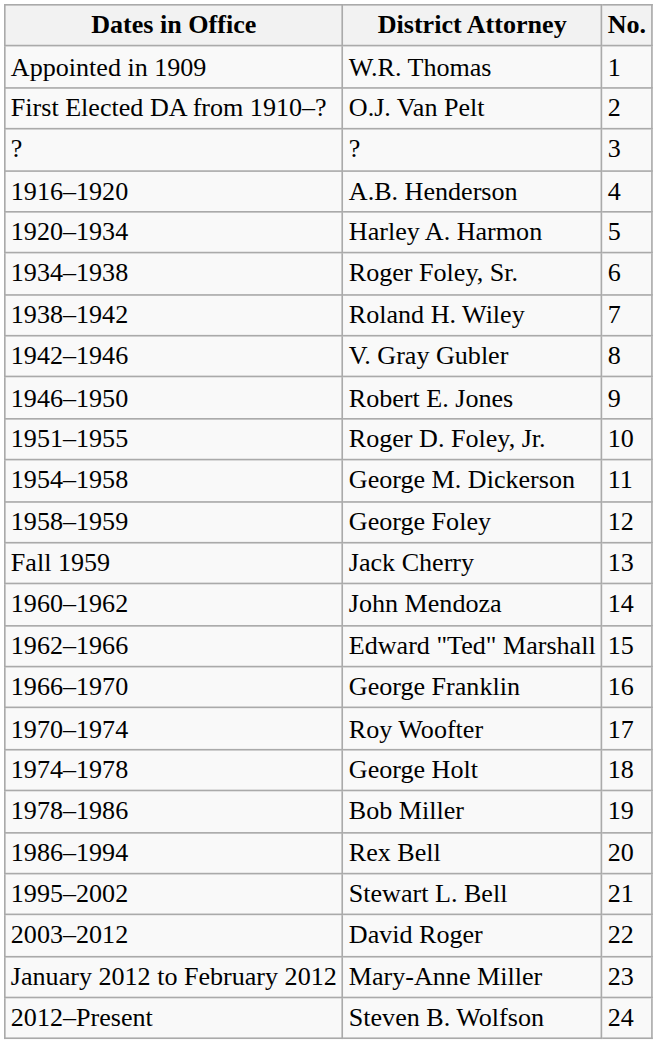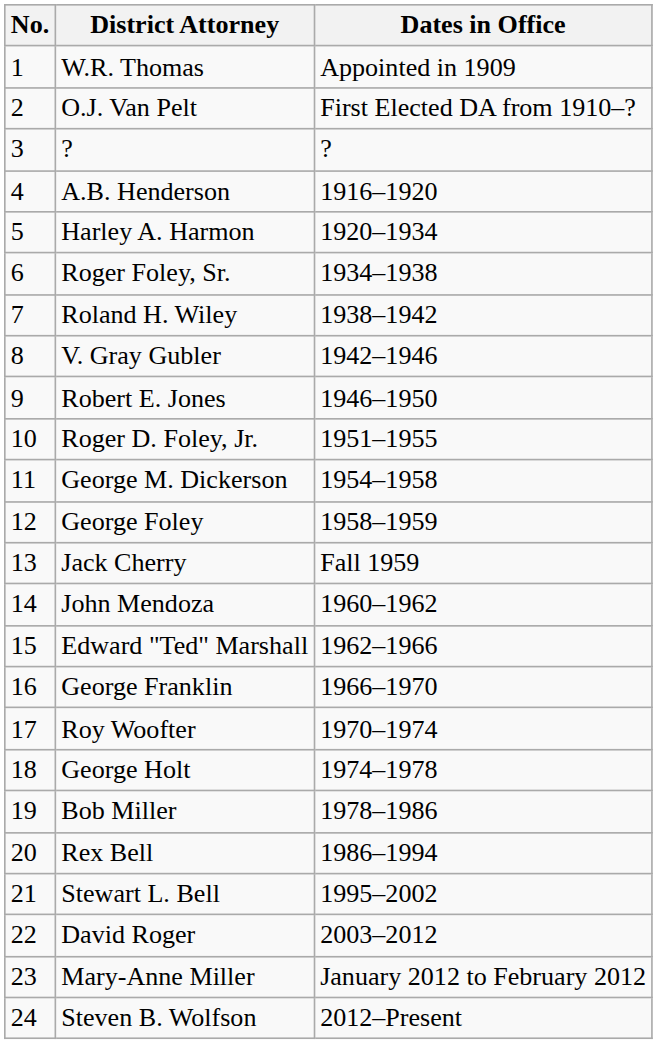columns swapped: No. <-> Dates in Office
